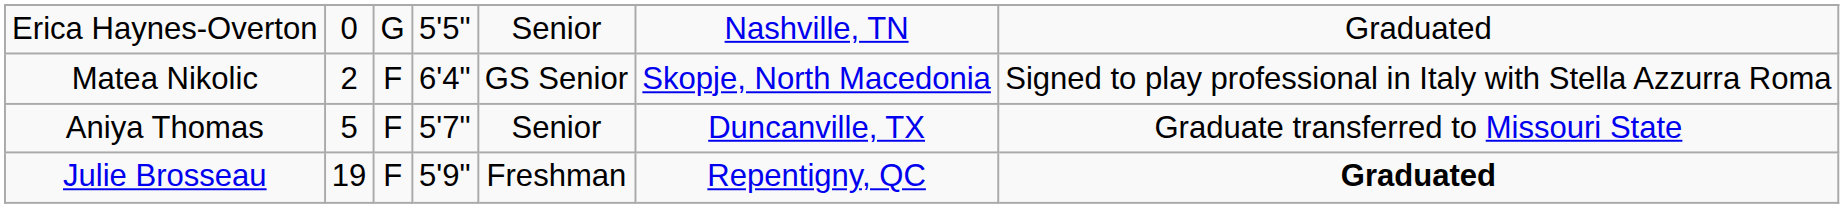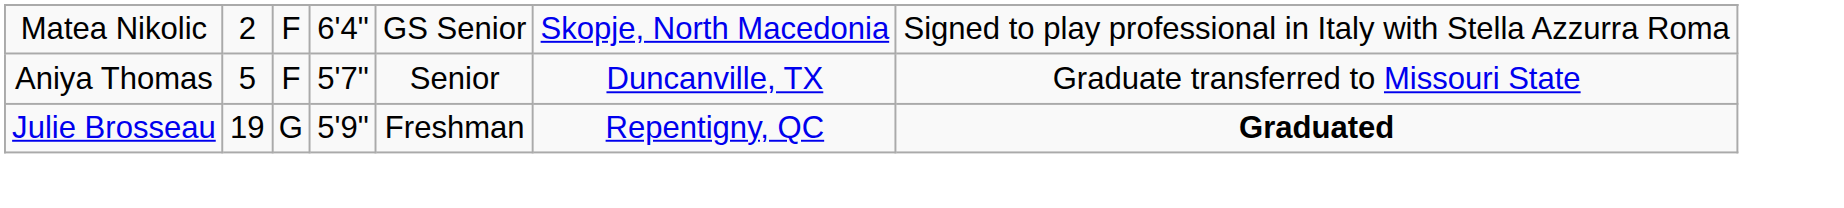- row: Erica Haynes-Overton | 0 | G | 5'5" | Senior | Nashville, TN | Graduated
Julie Brosseau | column 3: F -> G
